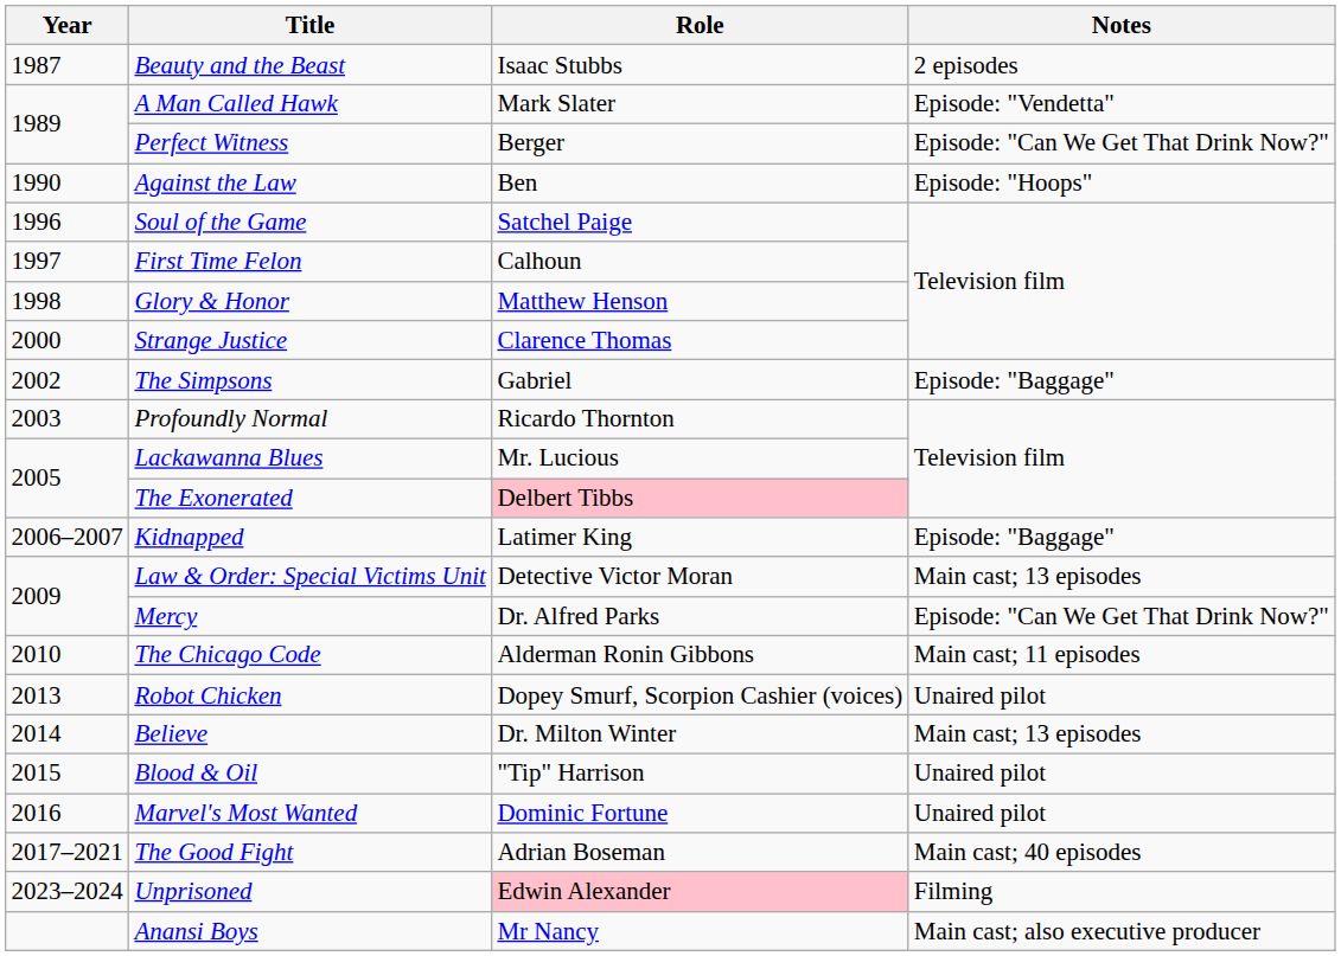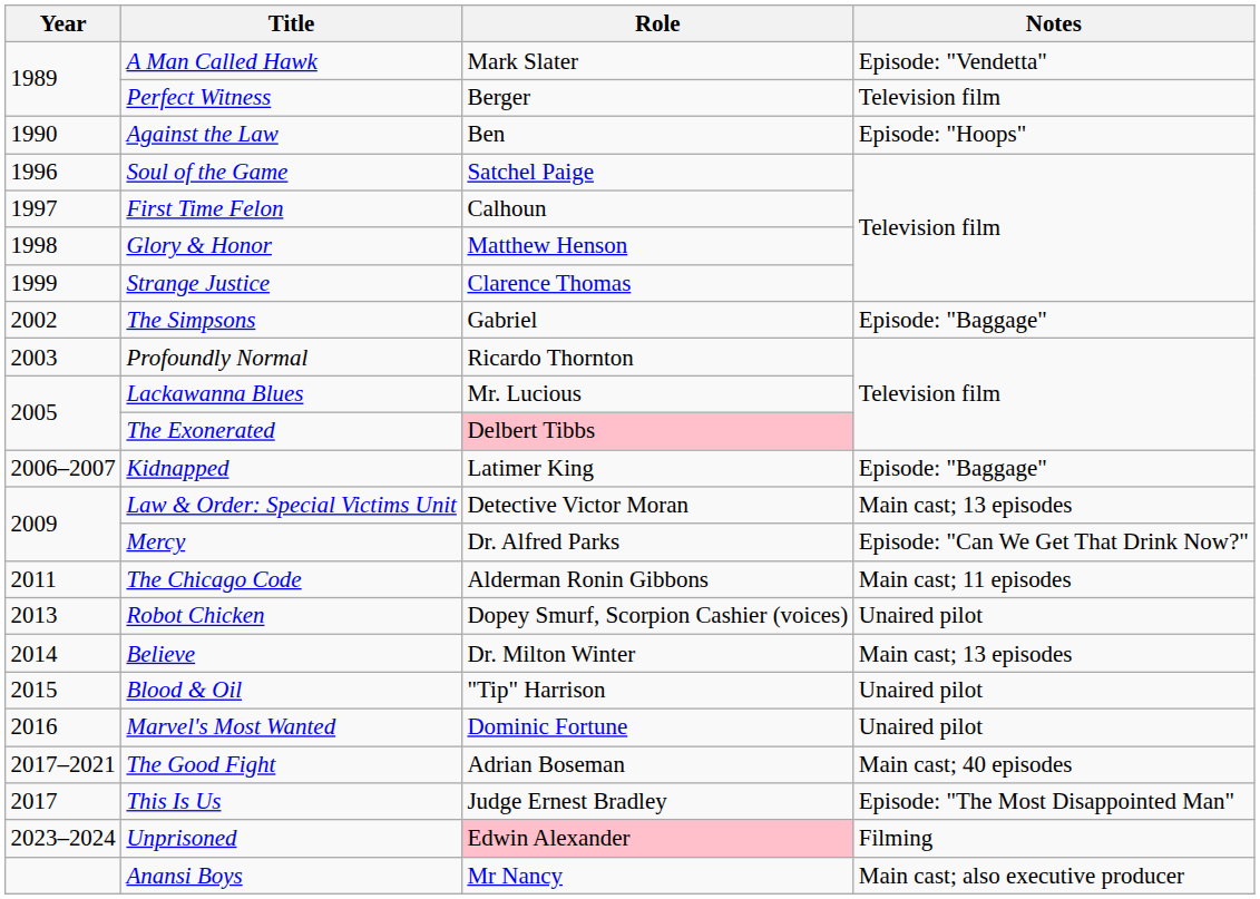- row: 1987 | Beauty and the Beast | Isaac Stubbs | 2 episodes
Perfect Witness | Notes: Episode: "Can We Get That Drink Now?" -> Television film
Strange Justice | Year: 2000 -> 1999
The Chicago Code | Year: 2010 -> 2011
+ row: 2017 | This Is Us | Judge Ernest Bradley | Episode: "The Most Disappointed Man"
